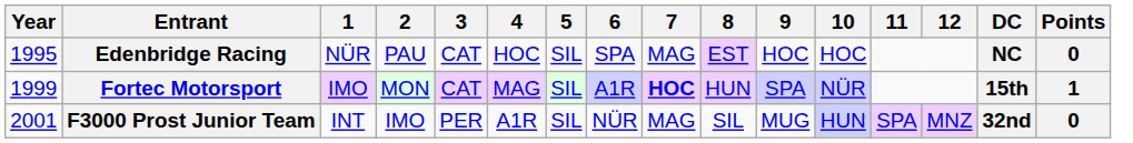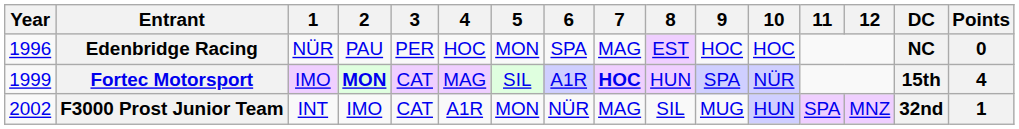Edenbridge Racing | Year: 1995 -> 1996
Edenbridge Racing | 3: CAT -> PER
Edenbridge Racing | 5: SIL -> MON
Fortec Motorsport | 2: normal -> bold
Fortec Motorsport | Points: 1 -> 4
F3000 Prost Junior Team | Year: 2001 -> 2002
F3000 Prost Junior Team | 3: PER -> CAT
F3000 Prost Junior Team | 5: SIL -> MON
F3000 Prost Junior Team | Points: 0 -> 1
